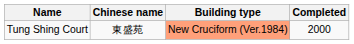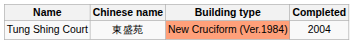Tung Shing Court | Completed: 2000 -> 2004
